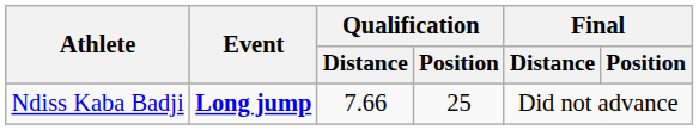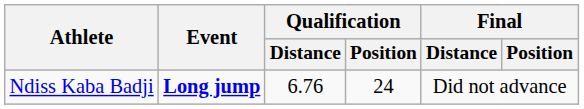Ndiss Kaba Badji | Qualification / Distance: 7.66 -> 6.76
Ndiss Kaba Badji | Qualification / Position: 25 -> 24
